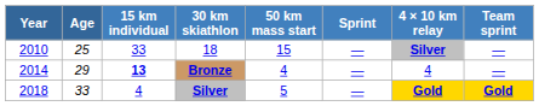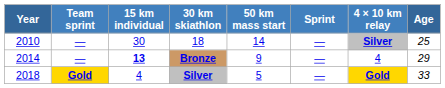columns swapped: Age <-> Team sprint
18 | 15 km individual: 33 -> 30
18 | 50 km mass start: 15 -> 14
Bronze | 50 km mass start: 4 -> 9
